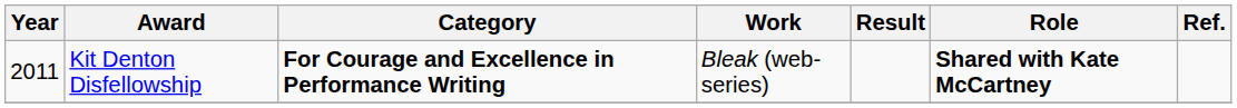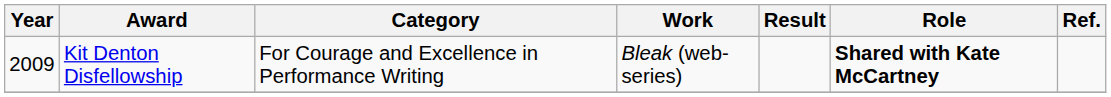Kit Denton Disfellowship | Year: 2011 -> 2009
Kit Denton Disfellowship | Category: bold -> normal
